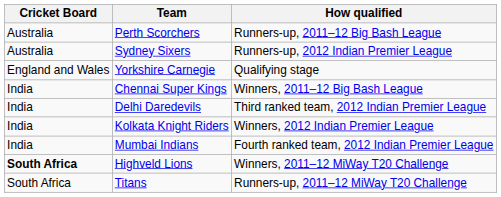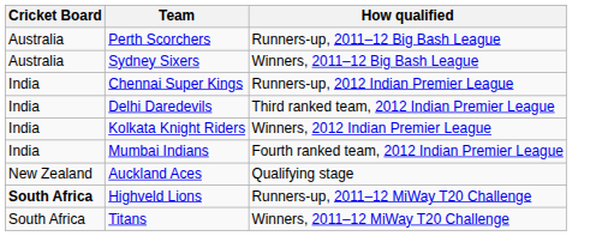Sydney Sixers | How qualified: Runners-up, 2012 Indian Premier League -> Winners, 2011–12 Big Bash League
- row: England and Wales | Yorkshire Carnegie | Qualifying stage
Chennai Super Kings | How qualified: Winners, 2011–12 Big Bash League -> Runners-up, 2012 Indian Premier League
+ row: New Zealand | Auckland Aces | Qualifying stage
Highveld Lions | How qualified: Winners, 2011–12 MiWay T20 Challenge -> Runners-up, 2011–12 MiWay T20 Challenge
Titans | How qualified: Runners-up, 2011–12 MiWay T20 Challenge -> Winners, 2011–12 MiWay T20 Challenge
